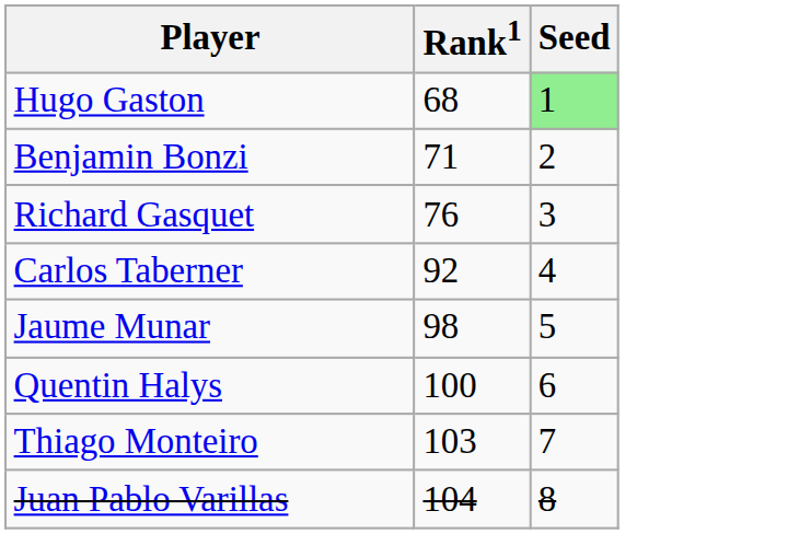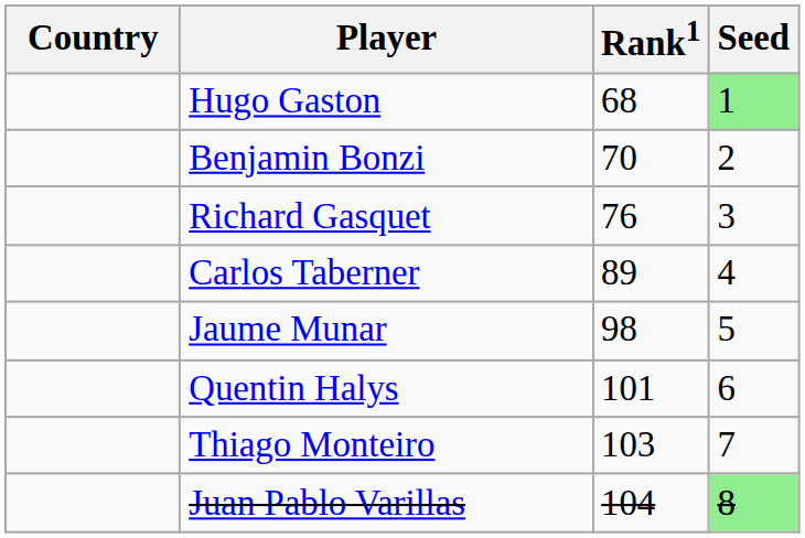+ column: Country
Benjamin Bonzi | Rank1: 71 -> 70
Carlos Taberner | Rank1: 92 -> 89
Quentin Halys | Rank1: 100 -> 101
Juan Pablo Varillas | Seed: no background -> lightgreen background
